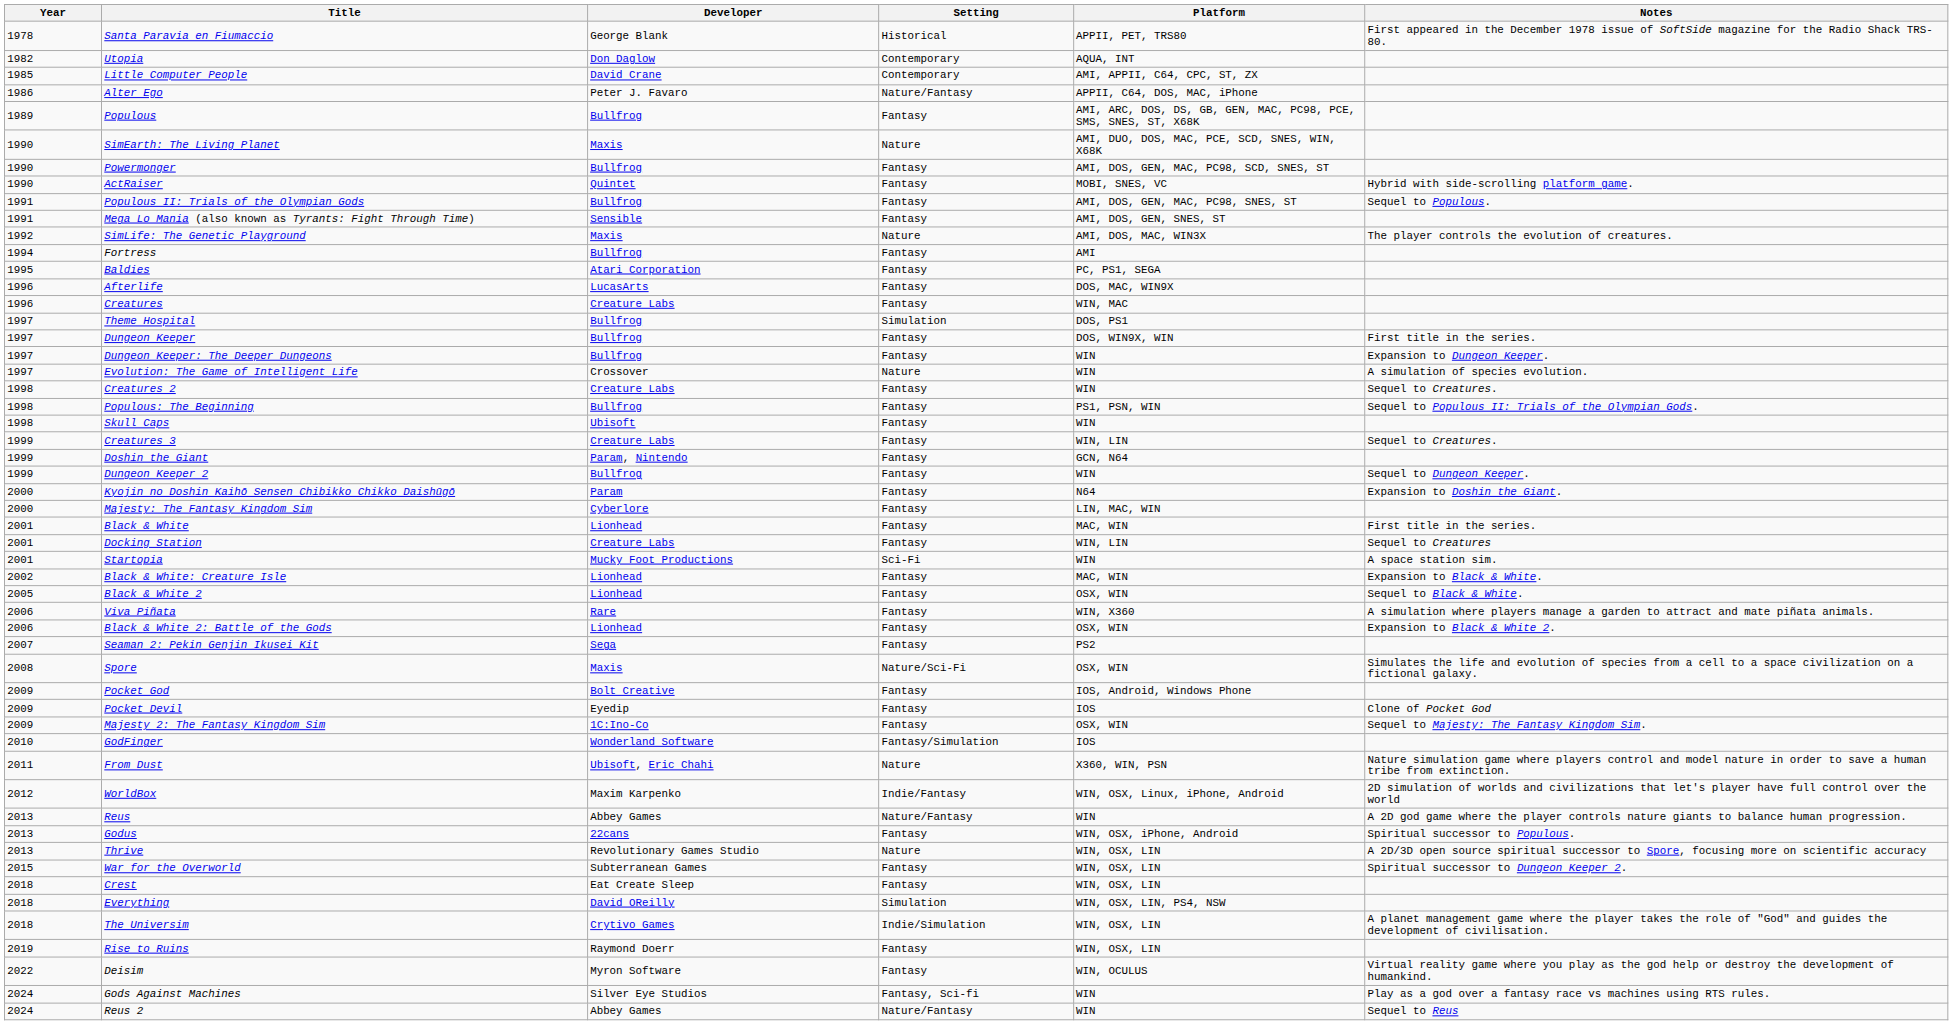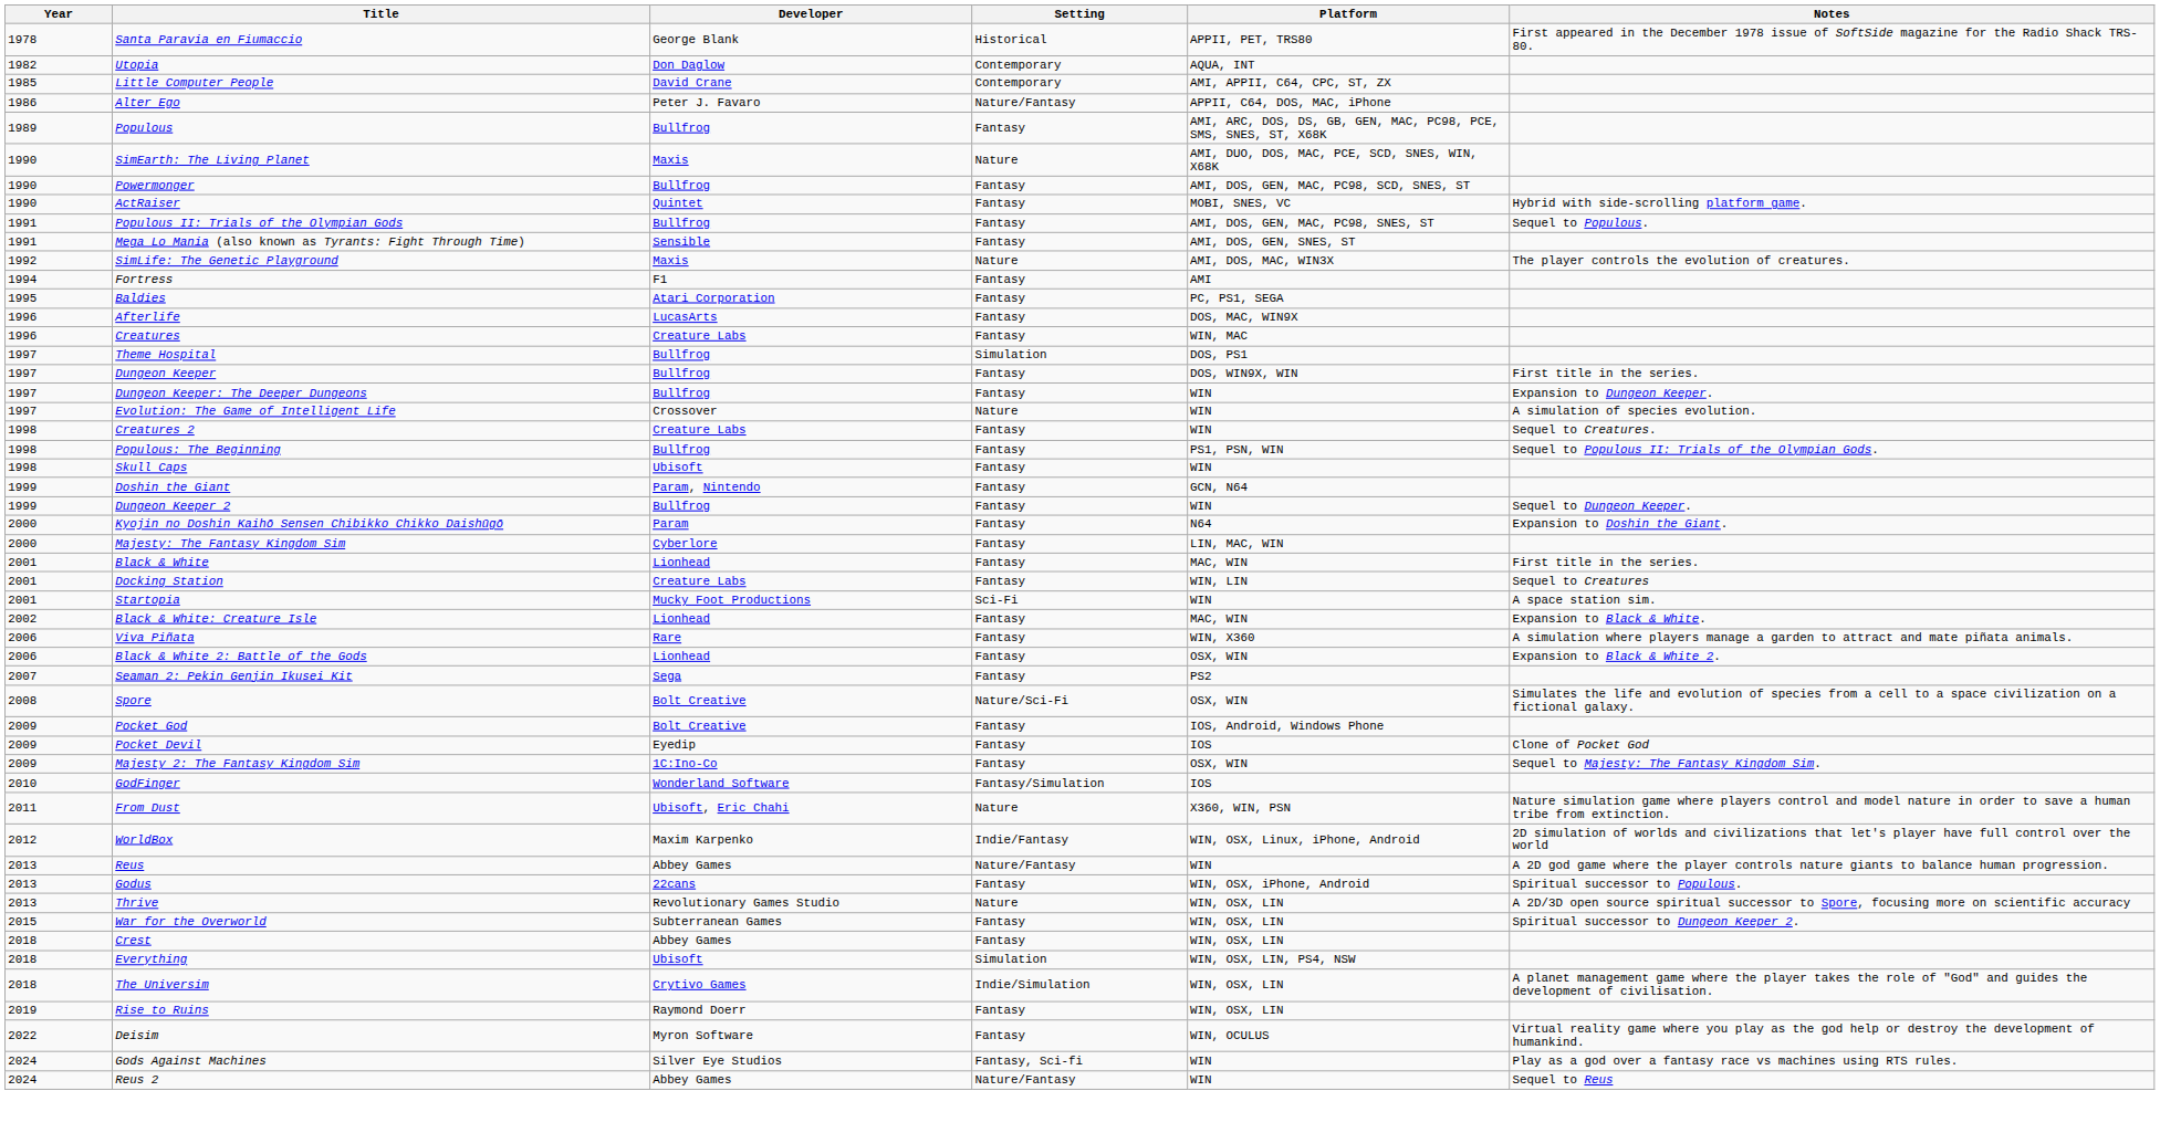Fortress | Developer: Bullfrog -> F1
- row: 1999 | Creatures 3 | Creature Labs | Fantasy | WIN, LIN | Sequel to Creatures.
- row: 2005 | Black & White 2 | Lionhead | Fantasy | OSX, WIN | Sequel to Black & White.
Spore | Developer: Maxis -> Bolt Creative
Crest | Developer: Eat Create Sleep -> Abbey Games
Everything | Developer: David OReilly -> Ubisoft
